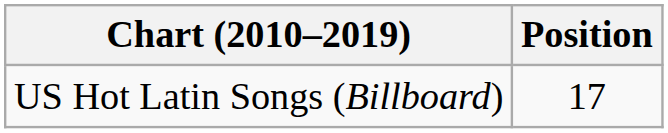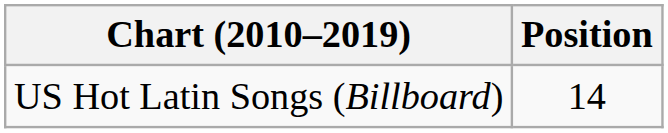US Hot Latin Songs (Billboard) | Position: 17 -> 14
